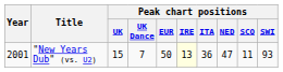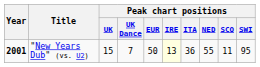"New Years Dub" (vs. U2) | Year: normal -> bold
"New Years Dub" (vs. U2) | Peak chart positions / NED: 47 -> 55
"New Years Dub" (vs. U2) | Peak chart positions / SWI: 93 -> 95
